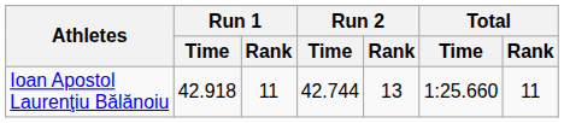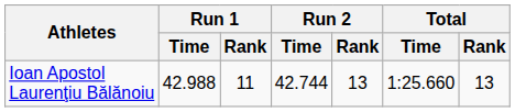Ioan Apostol Laurenţiu Bălănoiu | Run 1 / Time: 42.918 -> 42.988
Ioan Apostol Laurenţiu Bălănoiu | Total / Rank: 11 -> 13
